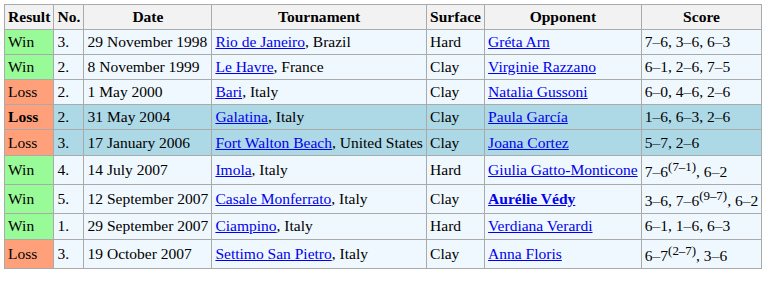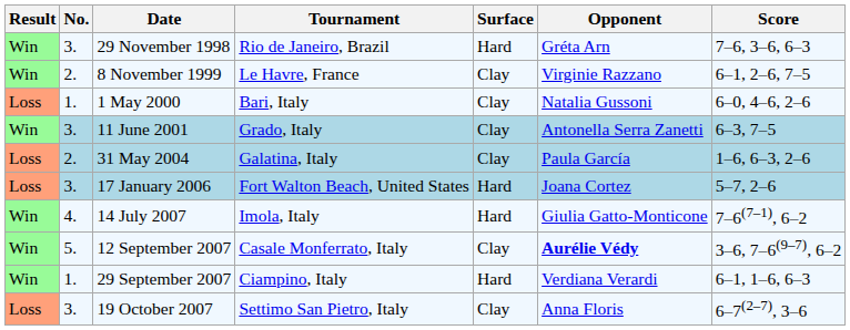1 May 2000 | No.: 2. -> 1.
+ row: Win | 3. | 11 June 2001 | Grado, Italy | Clay | Antonella Serra Zanetti | 6–3, 7–5
31 May 2004 | Result: bold -> normal
17 January 2006 | Surface: Clay -> Hard
